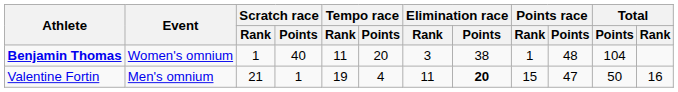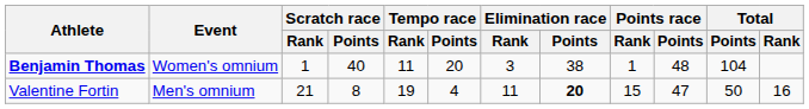Valentine Fortin | Scratch race / Points: 1 -> 8
